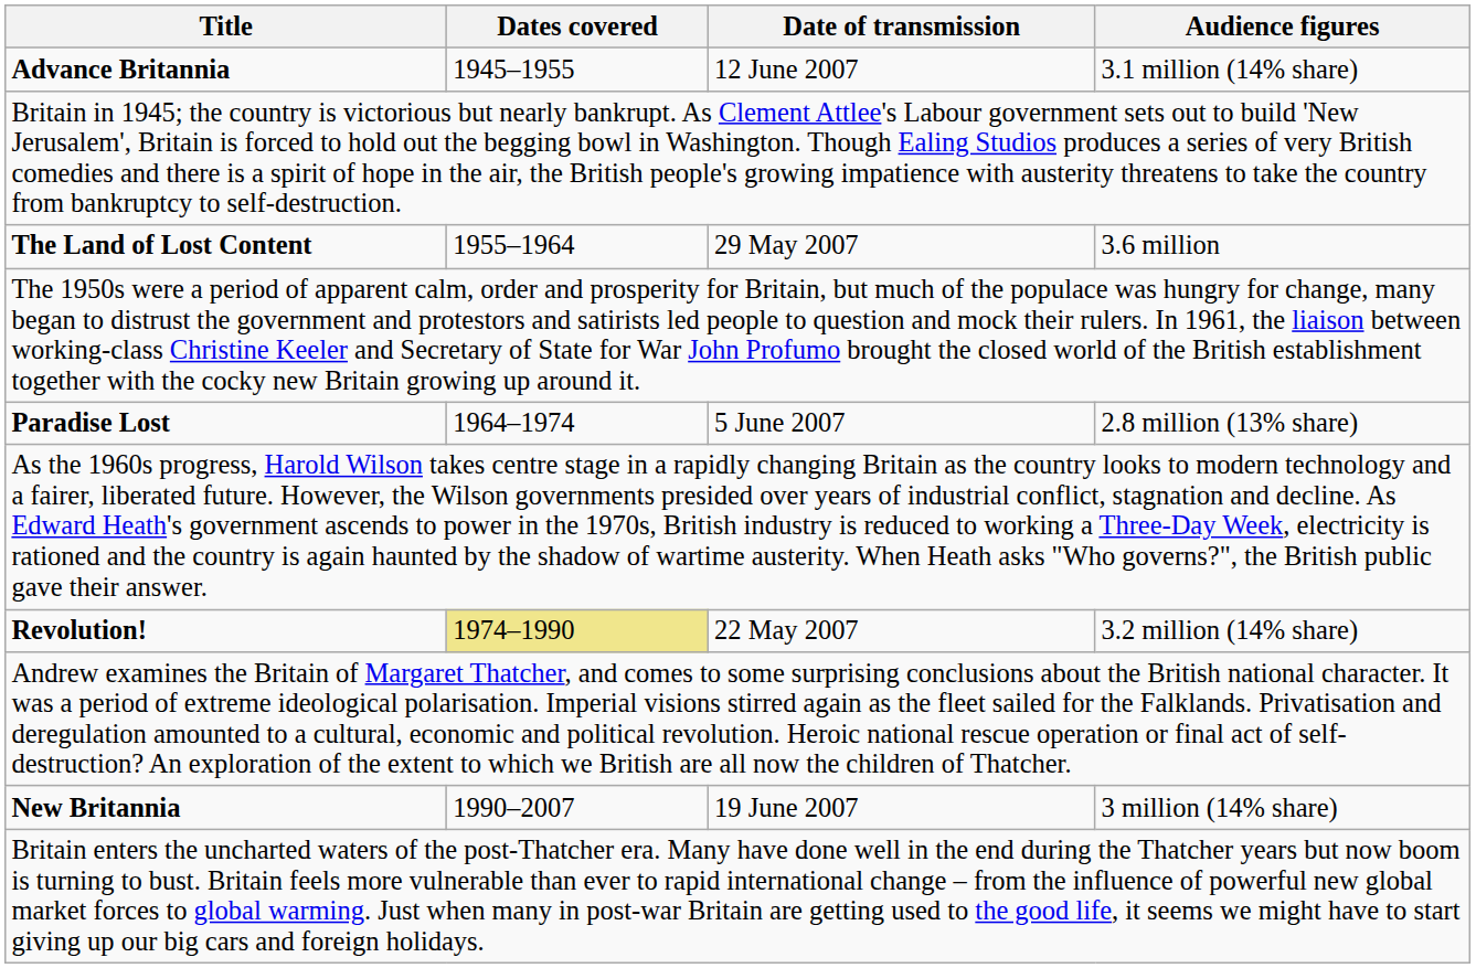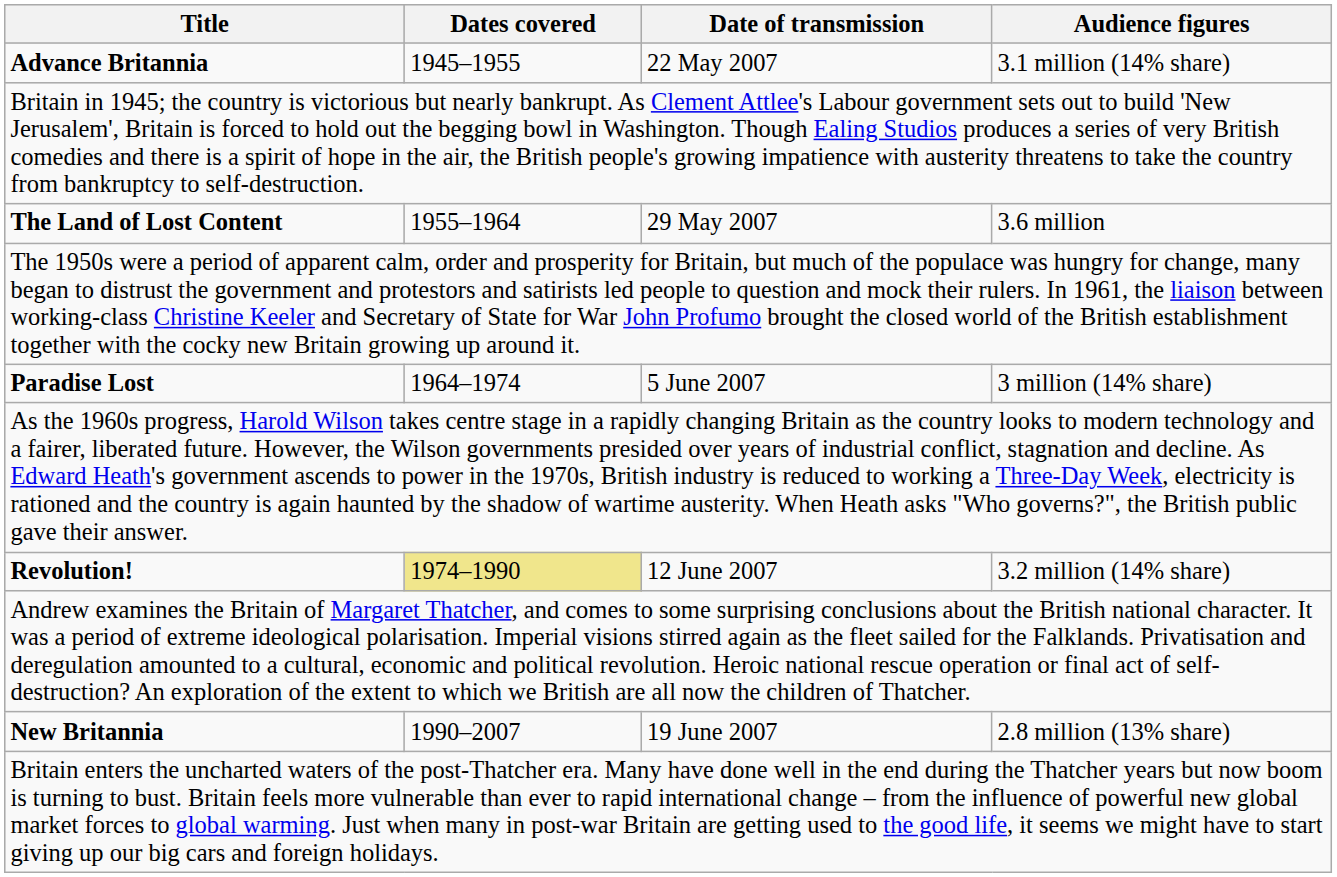Advance Britannia | Date of transmission: 12 June 2007 -> 22 May 2007
Paradise Lost | Audience figures: 2.8 million (13% share) -> 3 million (14% share)
Revolution! | Date of transmission: 22 May 2007 -> 12 June 2007
New Britannia | Audience figures: 3 million (14% share) -> 2.8 million (13% share)
